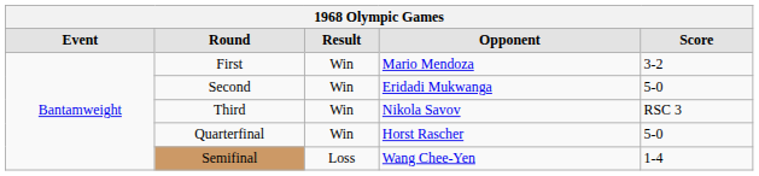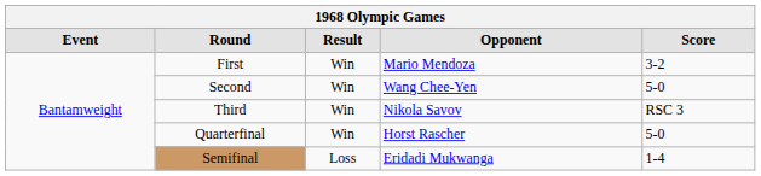Second | Opponent: Eridadi Mukwanga -> Wang Chee-Yen
Semifinal | Opponent: Wang Chee-Yen -> Eridadi Mukwanga
